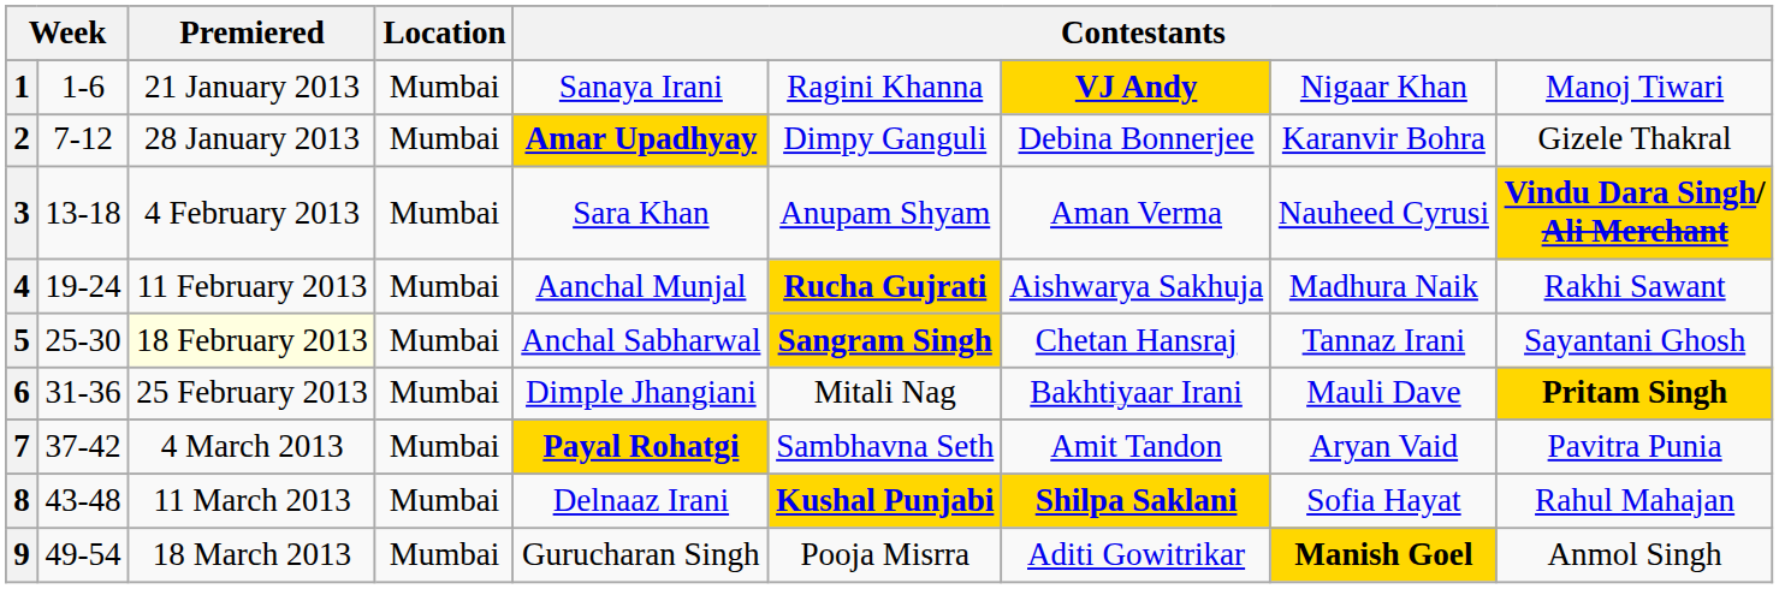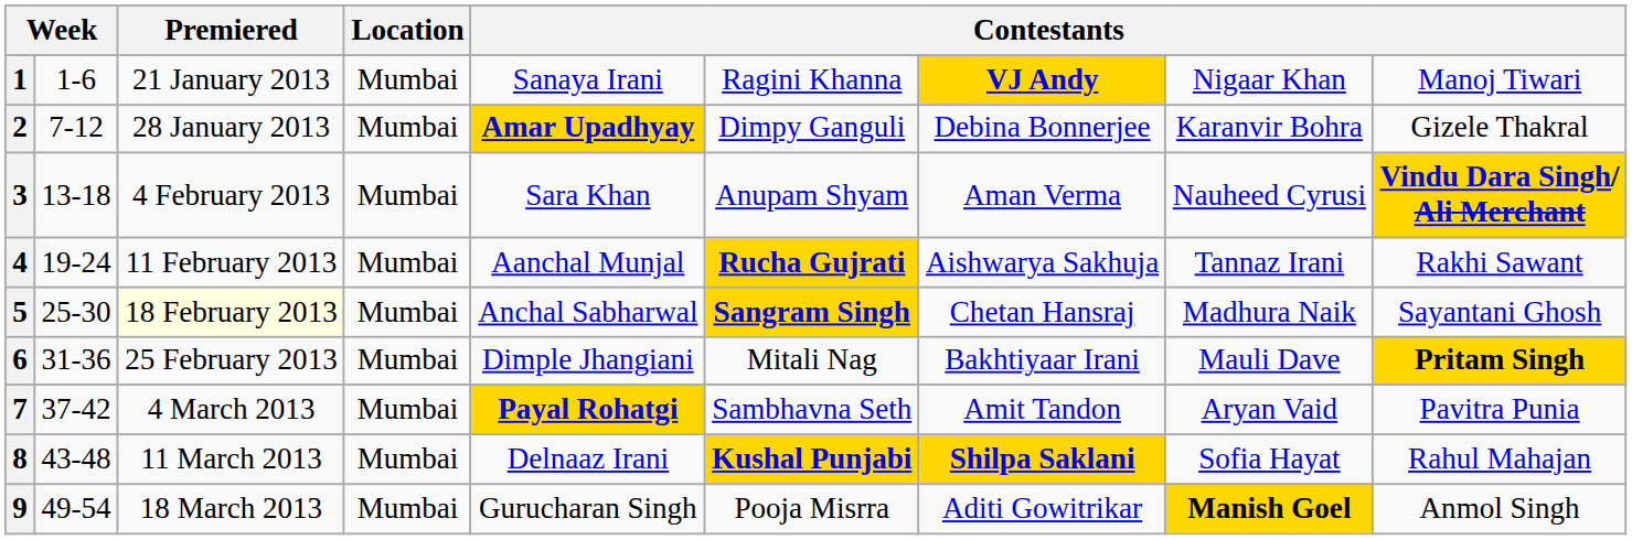4 | column 8: Madhura Naik -> Tannaz Irani
5 | column 8: Tannaz Irani -> Madhura Naik
